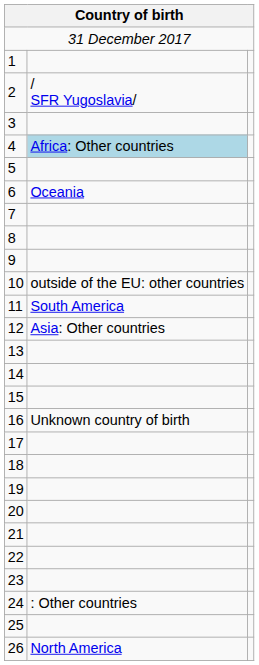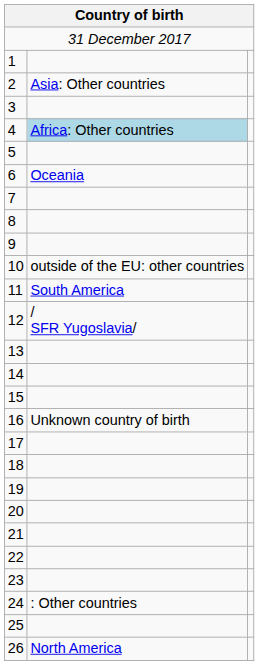2 | column 2: / SFR Yugoslavia/ -> Asia: Other countries
12 | column 2: Asia: Other countries -> / SFR Yugoslavia/
